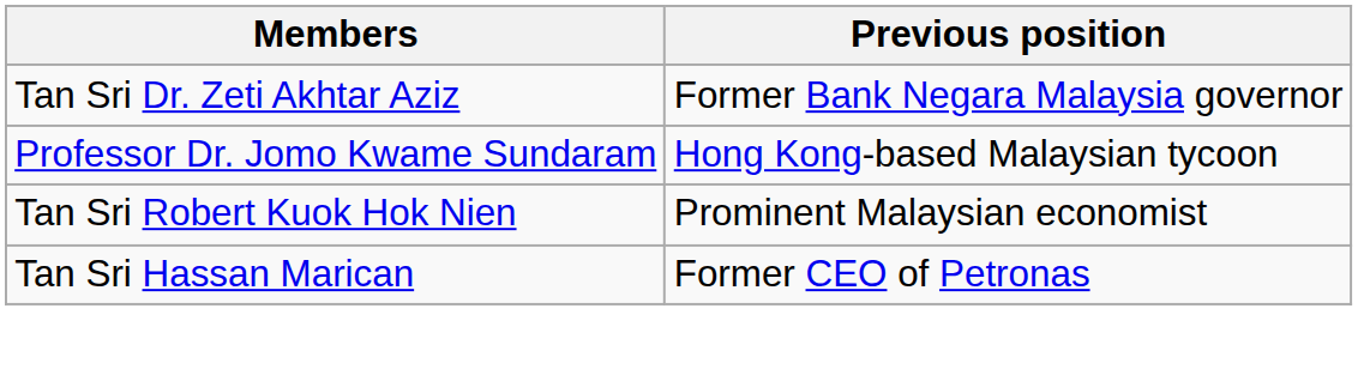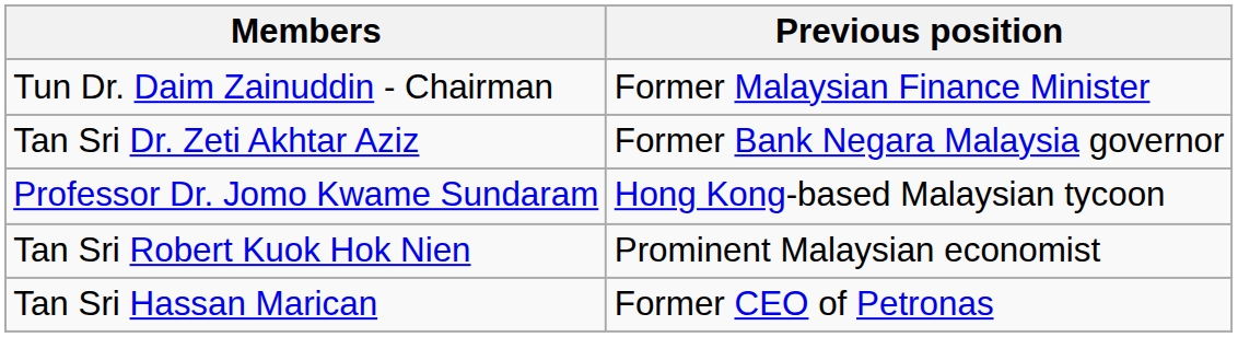+ row: Tun Dr. Daim Zainuddin - Chairman | Former Malaysian Finance Minister
